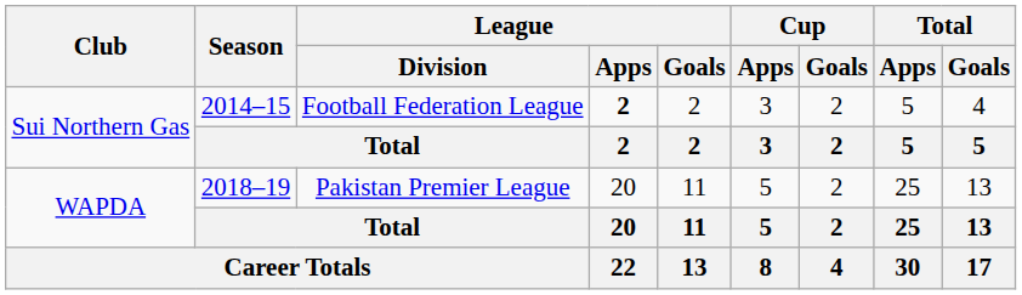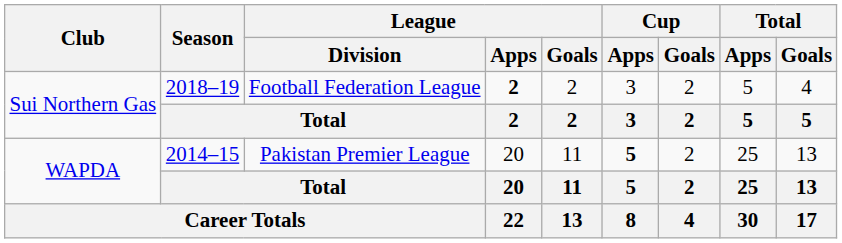Sui Northern Gas / Football Federation League | Season: 2014–15 -> 2018–19
WAPDA / Pakistan Premier League | Season: 2018–19 -> 2014–15
WAPDA / Pakistan Premier League | Cup / Apps: normal -> bold
